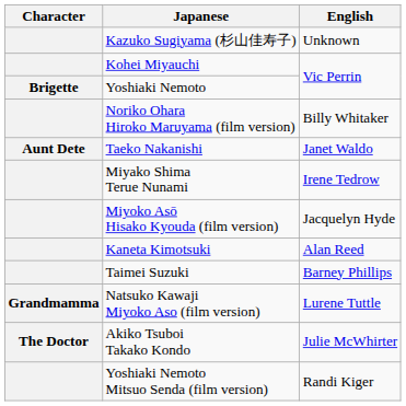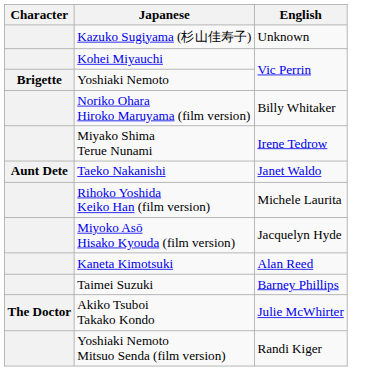rows swapped: Miyako Shima Terue Nunami <-> Taeko Nakanishi
+ row: Rihoko Yoshida Keiko Han (film version) | Michele Laurita
- row: Grandmamma | Natsuko Kawaji Miyoko Aso (film version) | Lurene Tuttle
